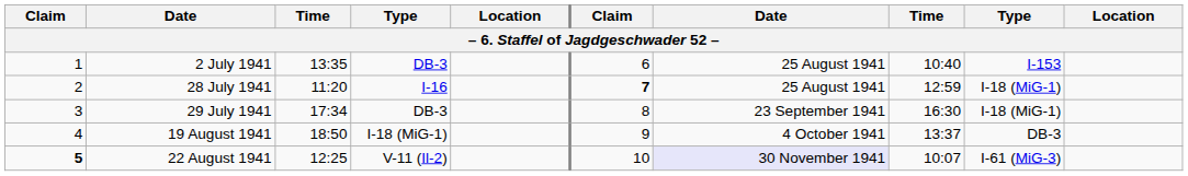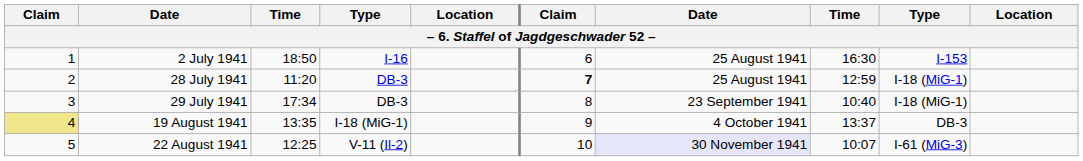2 July 1941 | column 3: 13:35 -> 18:50
2 July 1941 | column 4: DB-3 -> I-16
2 July 1941 | column 8: 10:40 -> 16:30
28 July 1941 | column 4: I-16 -> DB-3
29 July 1941 | column 8: 16:30 -> 10:40
19 August 1941 | column 1: no background -> khaki background
19 August 1941 | column 3: 18:50 -> 13:35
22 August 1941 | column 1: bold -> normal
